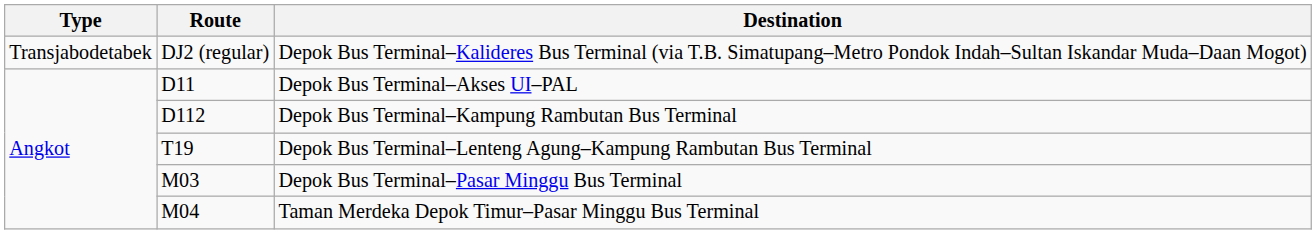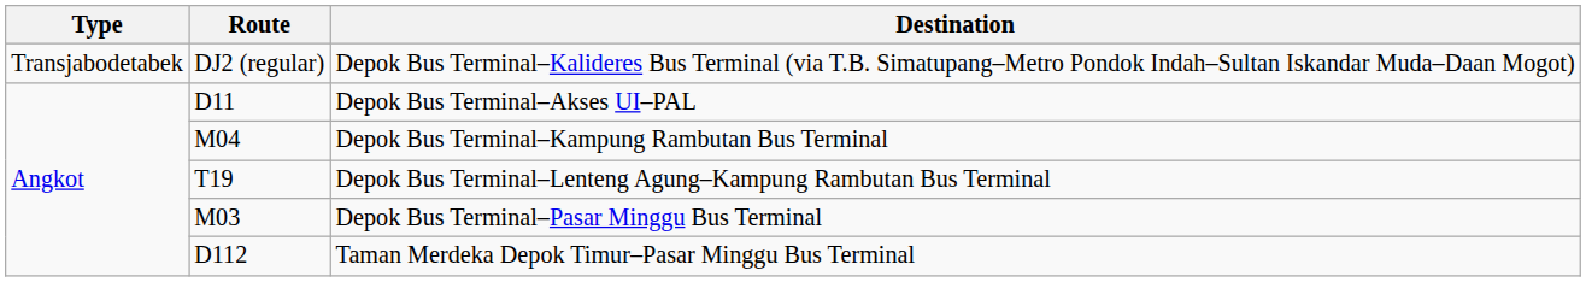Depok Bus Terminal–Kampung Rambutan Bus Terminal | Route: D112 -> M04
Taman Merdeka Depok Timur–Pasar Minggu Bus Terminal | Route: M04 -> D112
